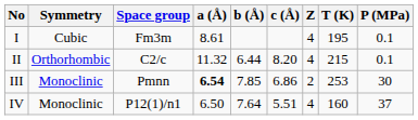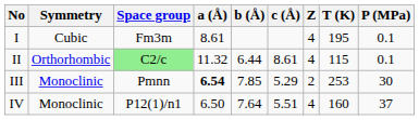II | Space group: no background -> lightgreen background
II | c (Å): 8.20 -> 8.61
II | T (K): 215 -> 115
III | c (Å): 6.86 -> 5.29
